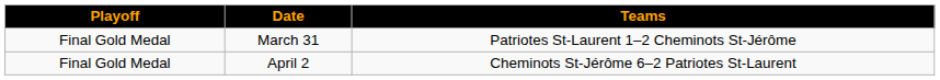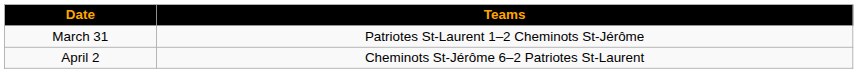- column: Playoff | Final Gold Medal | Final Gold Medal
